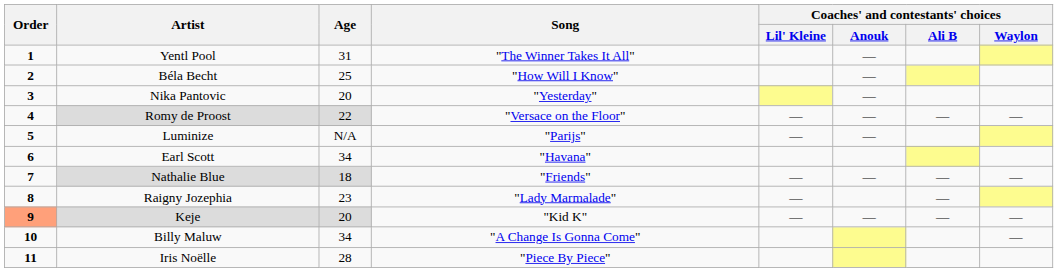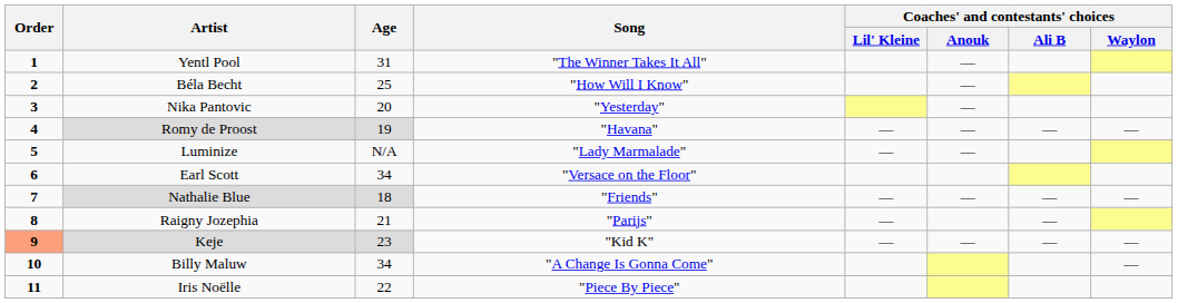Romy de Proost | Age: 22 -> 19
Romy de Proost | Song: "Versace on the Floor" -> "Havana"
Luminize | Song: "Parijs" -> "Lady Marmalade"
Earl Scott | Song: "Havana" -> "Versace on the Floor"
Raigny Jozephia | Age: 23 -> 21
Raigny Jozephia | Song: "Lady Marmalade" -> "Parijs"
Keje | Age: 20 -> 23
Iris Noëlle | Age: 28 -> 22
